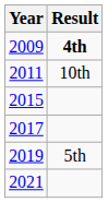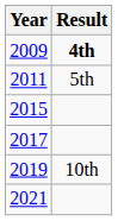2011 | Result: 10th -> 5th
2019 | Result: 5th -> 10th
